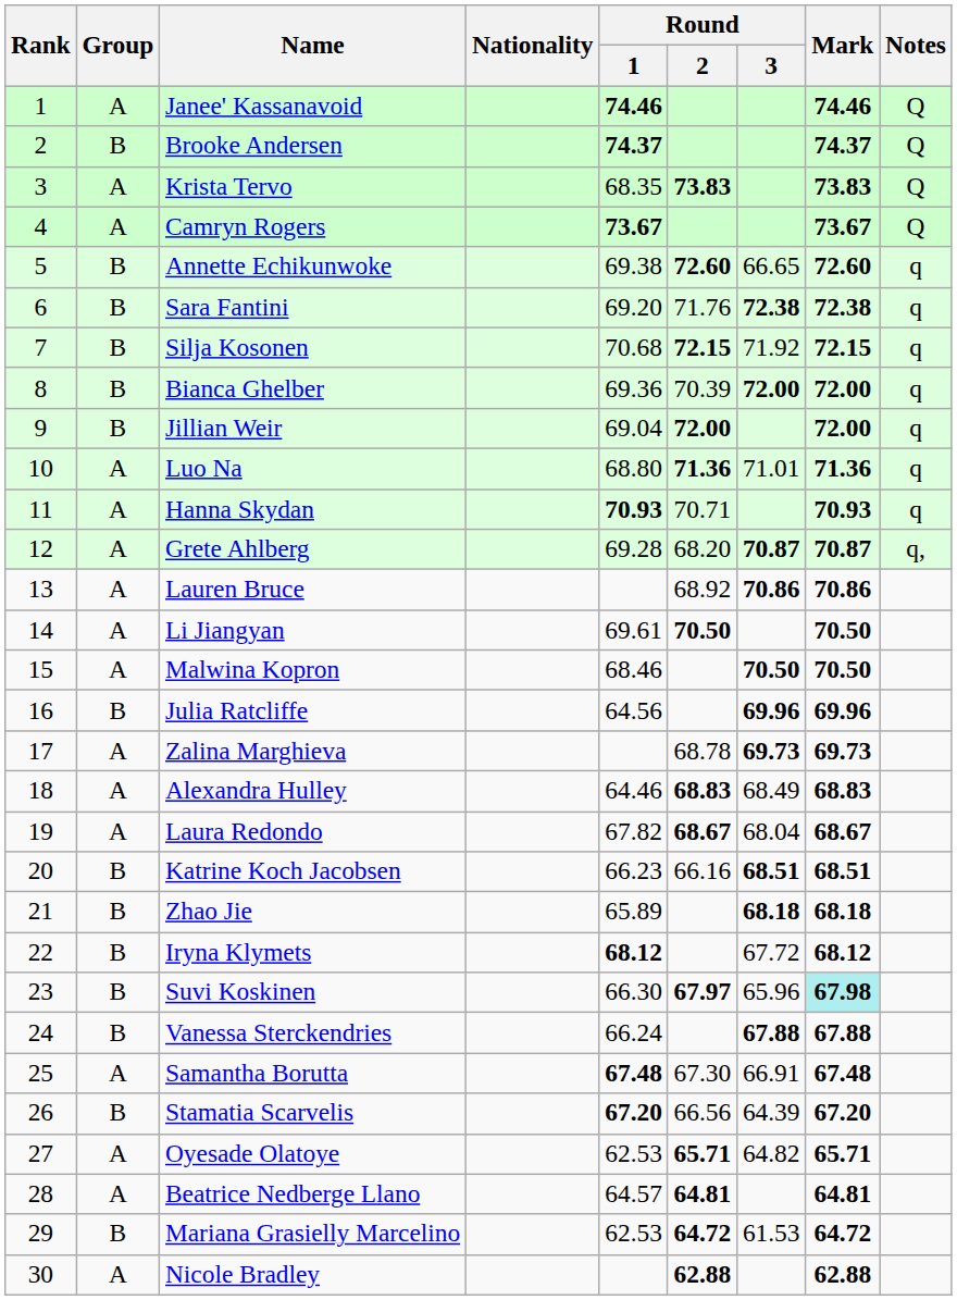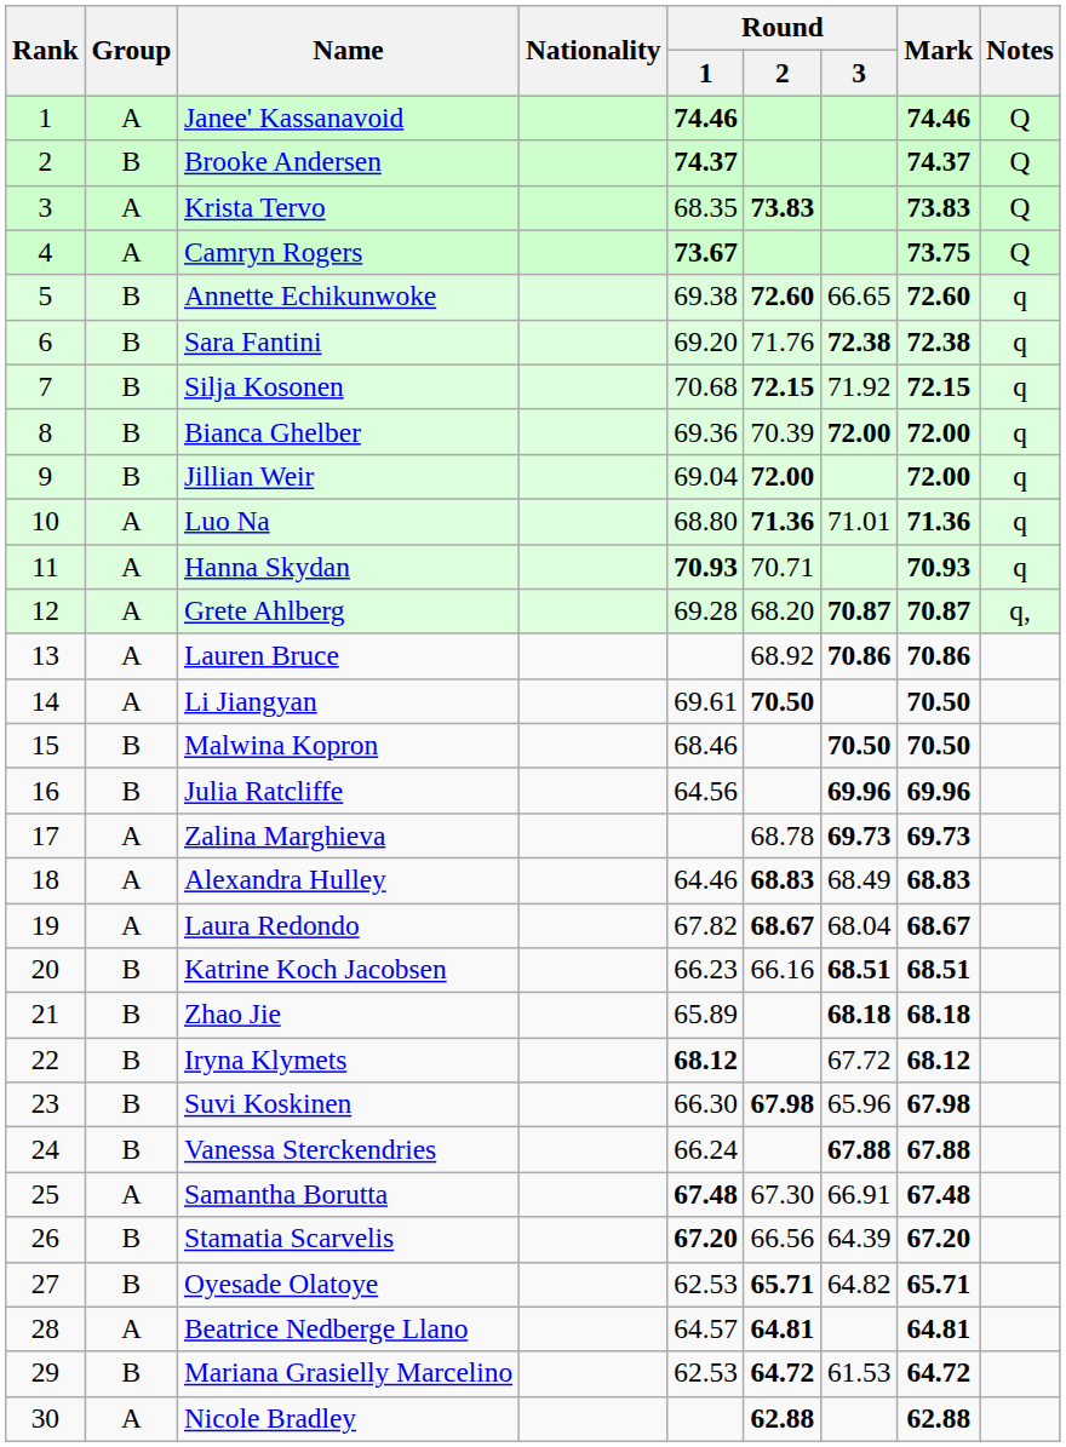Camryn Rogers | Mark: 73.67 -> 73.75
Malwina Kopron | Group: A -> B
Suvi Koskinen | Round / 2: 67.97 -> 67.98
Suvi Koskinen | Mark: paleturquoise background -> no background
Oyesade Olatoye | Group: A -> B
